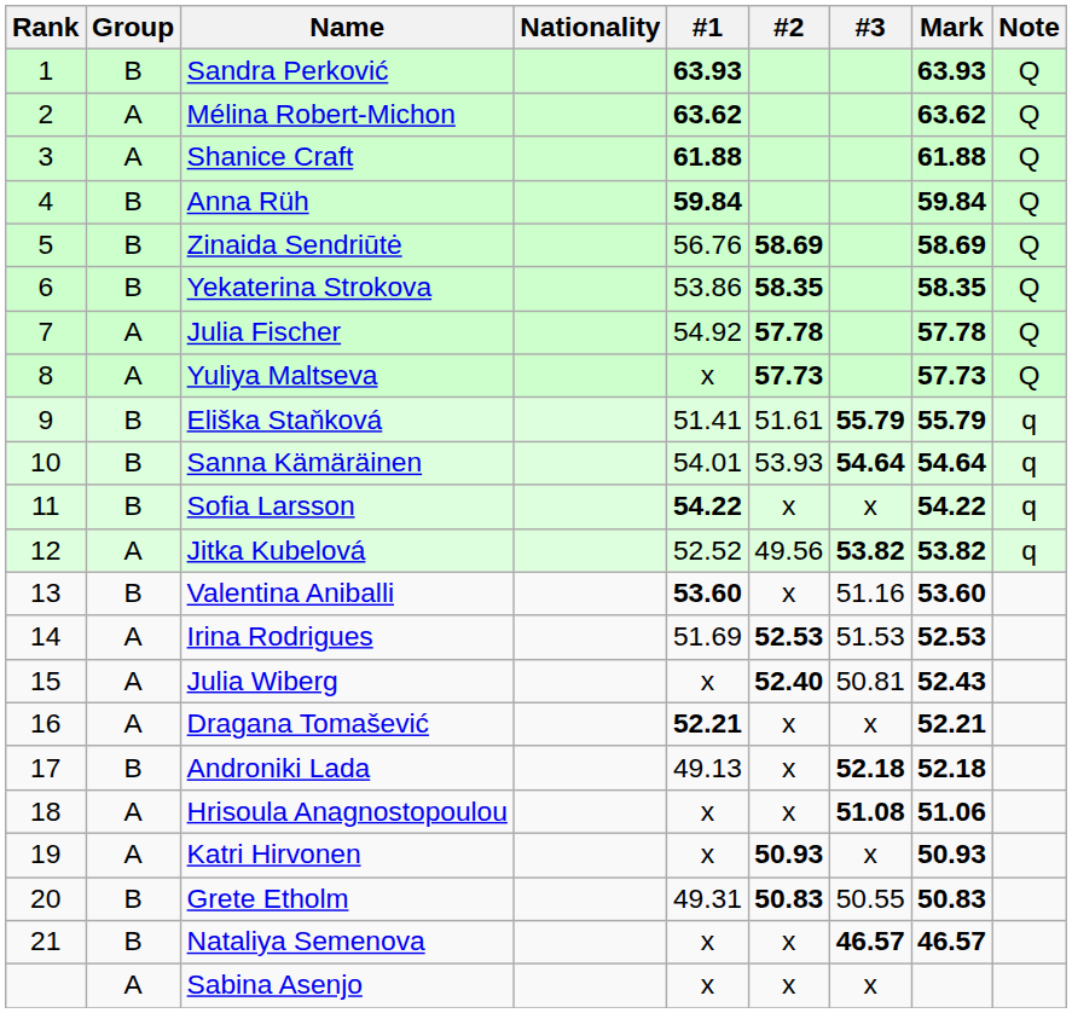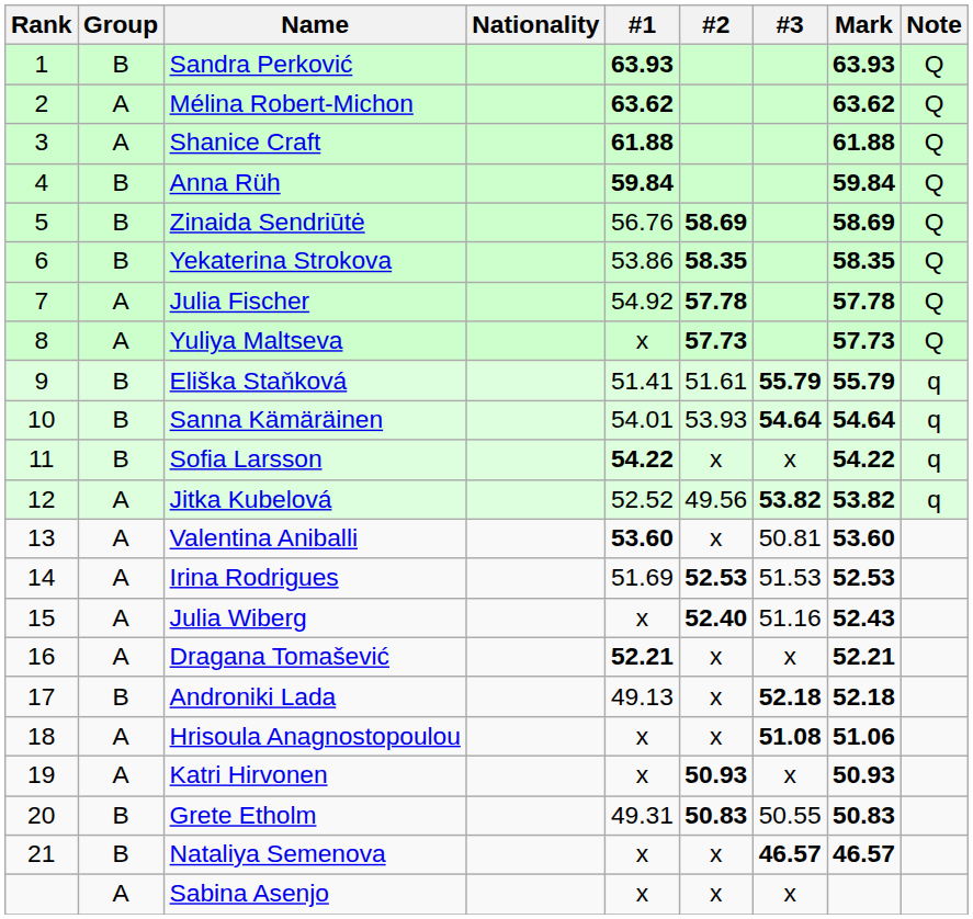Valentina Aniballi | Group: B -> A
Valentina Aniballi | #3: 51.16 -> 50.81
Julia Wiberg | #3: 50.81 -> 51.16
